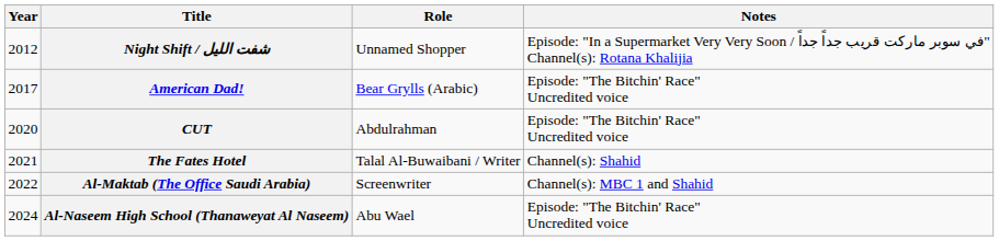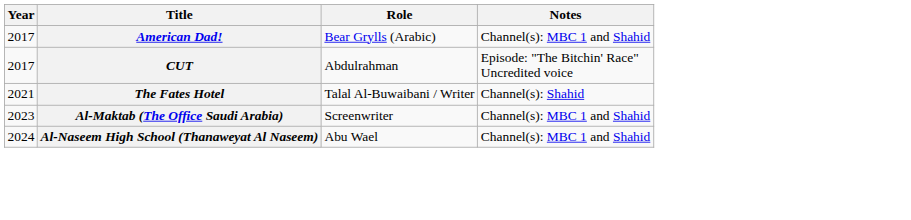- row: 2012 | Night Shift / شفت الليل | Unnamed Shopper | Episode: "In a Supermarket Very Very Soon / في سوبر ماركت قريب جداً جداً" Channel(s): Rotana Khalijia
American Dad! | Notes: Episode: "The Bitchin' Race" Uncredited voice -> Channel(s): MBC 1 and Shahid
CUT | Year: 2020 -> 2017
Al-Maktab (The Office Saudi Arabia) | Year: 2022 -> 2023
Al-Naseem High School (Thanaweyat Al Naseem) | Notes: Episode: "The Bitchin' Race" Uncredited voice -> Channel(s): MBC 1 and Shahid
